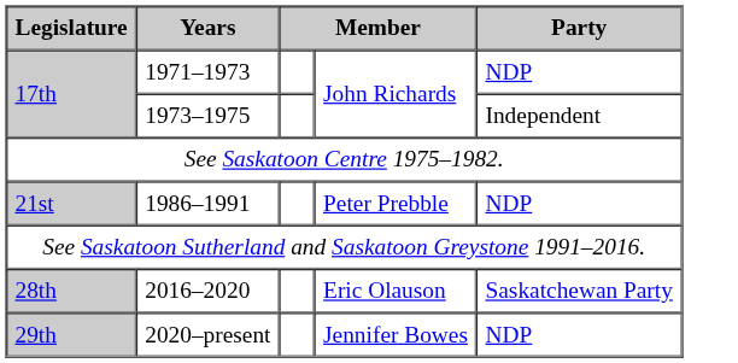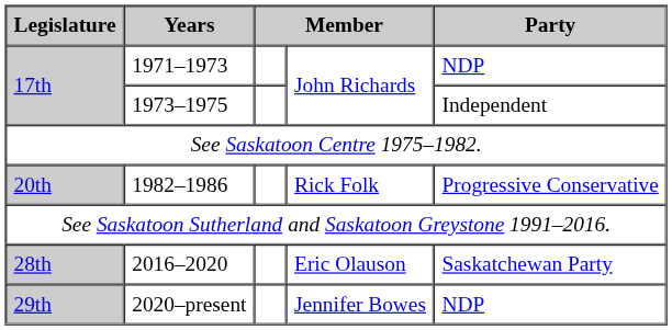+ row: 20th | 1982–1986 | Rick Folk | Progressive Conservative
- row: 21st | 1986–1991 | Peter Prebble | NDP
